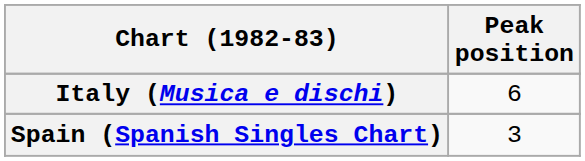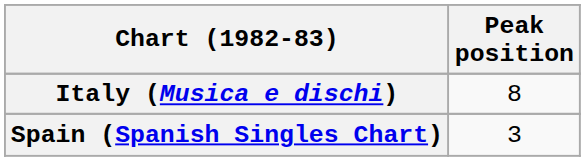Italy (Musica e dischi) | Peak position: 6 -> 8
